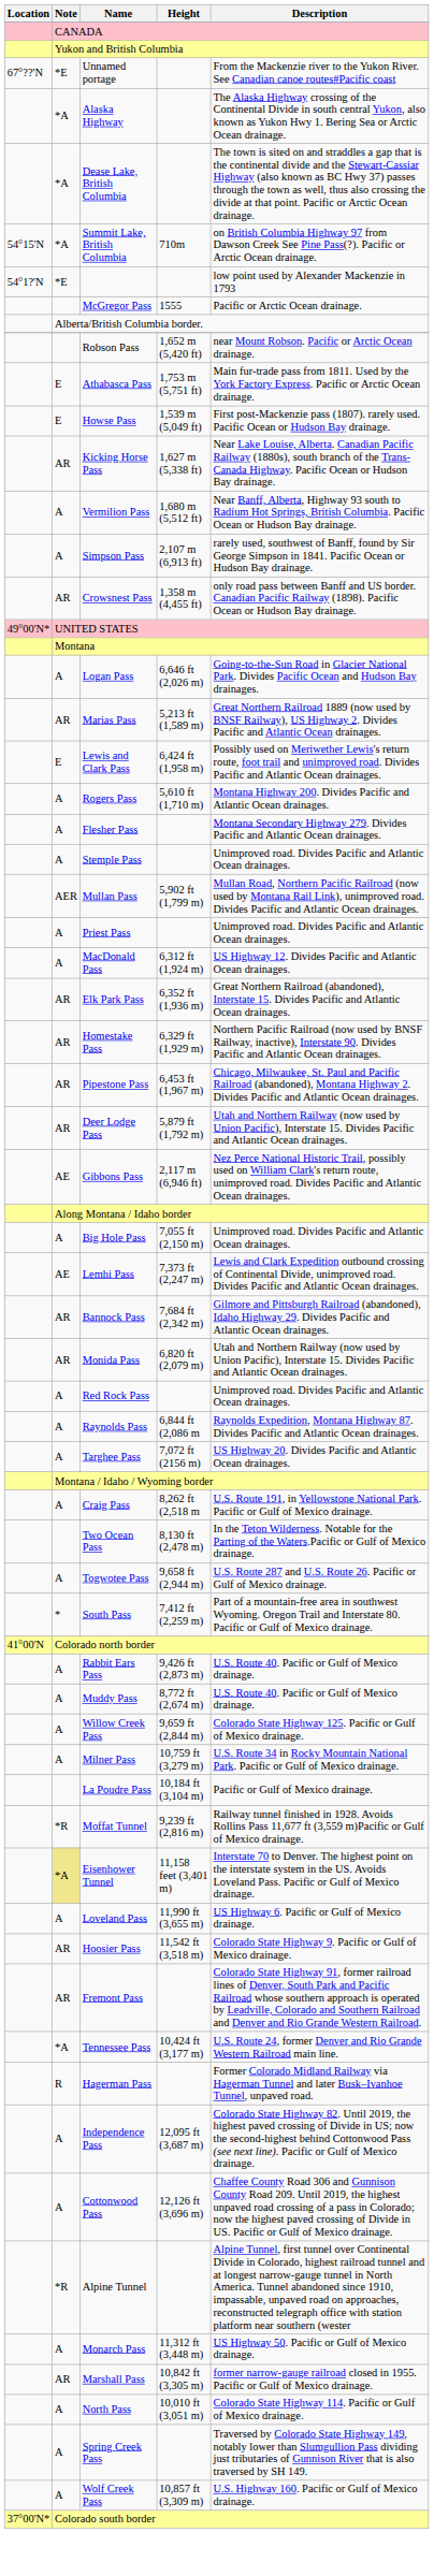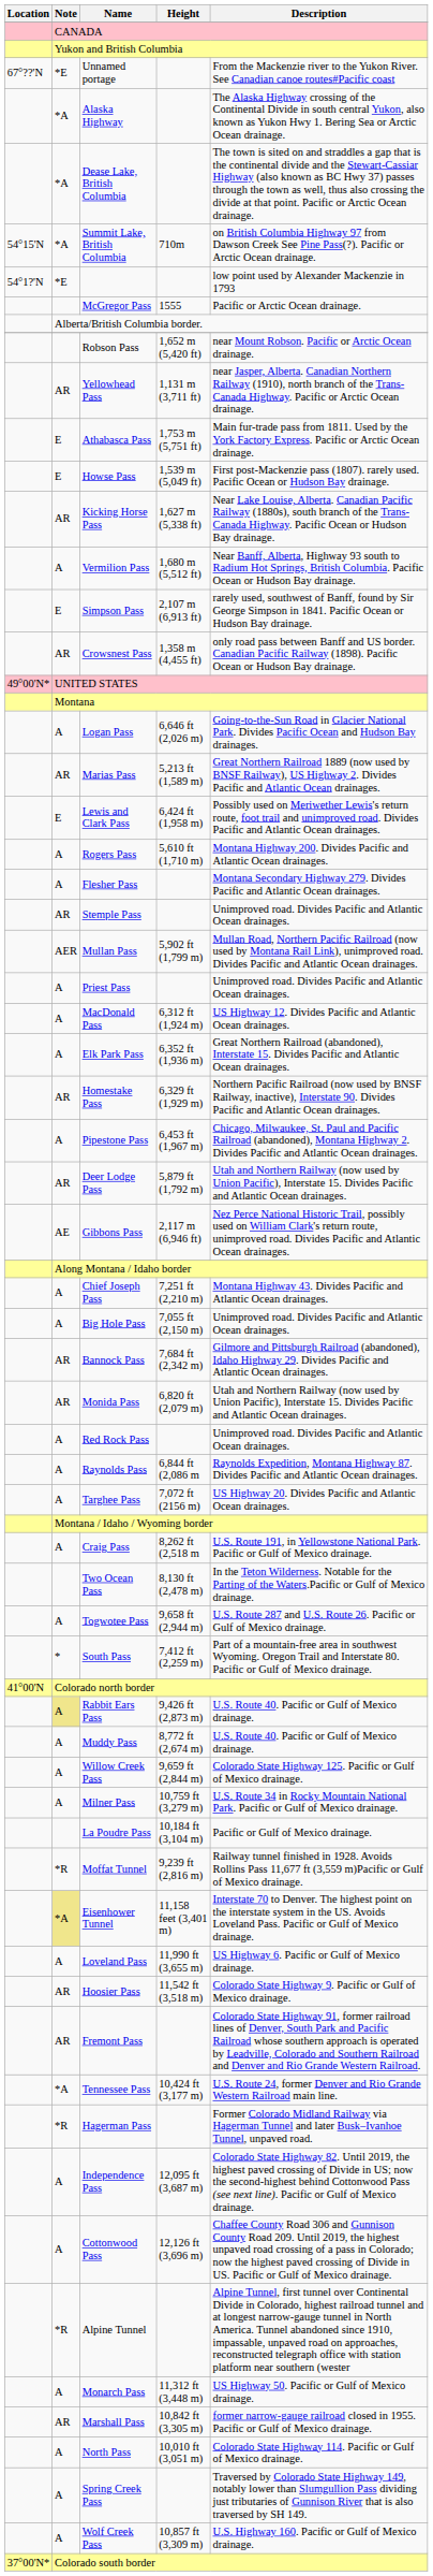+ row: AR | Yellowhead Pass | 1,131 m (3,711 ft) | near Jasper, Alberta. Canadian Northern Railway (1910), north branch of the Trans-Canada Highway. Pacific or Arctic Ocean drainage.
Simpson Pass | Note: A -> E
Stemple Pass | Note: A -> AR
Elk Park Pass | Note: AR -> A
Pipestone Pass | Note: AR -> A
+ row: A | Chief Joseph Pass | 7,251 ft (2,210 m) | Montana Highway 43. Divides Pacific and Atlantic Ocean drainages.
- row: AE | Lemhi Pass | 7,373 ft (2,247 m) | Lewis and Clark Expedition outbound crossing of Continental Divide, unimproved road. Divides Pacific and Atlantic Ocean drainages.
Rabbit Ears Pass | Note: no background -> khaki background
Hagerman Pass | Note: R -> *R
